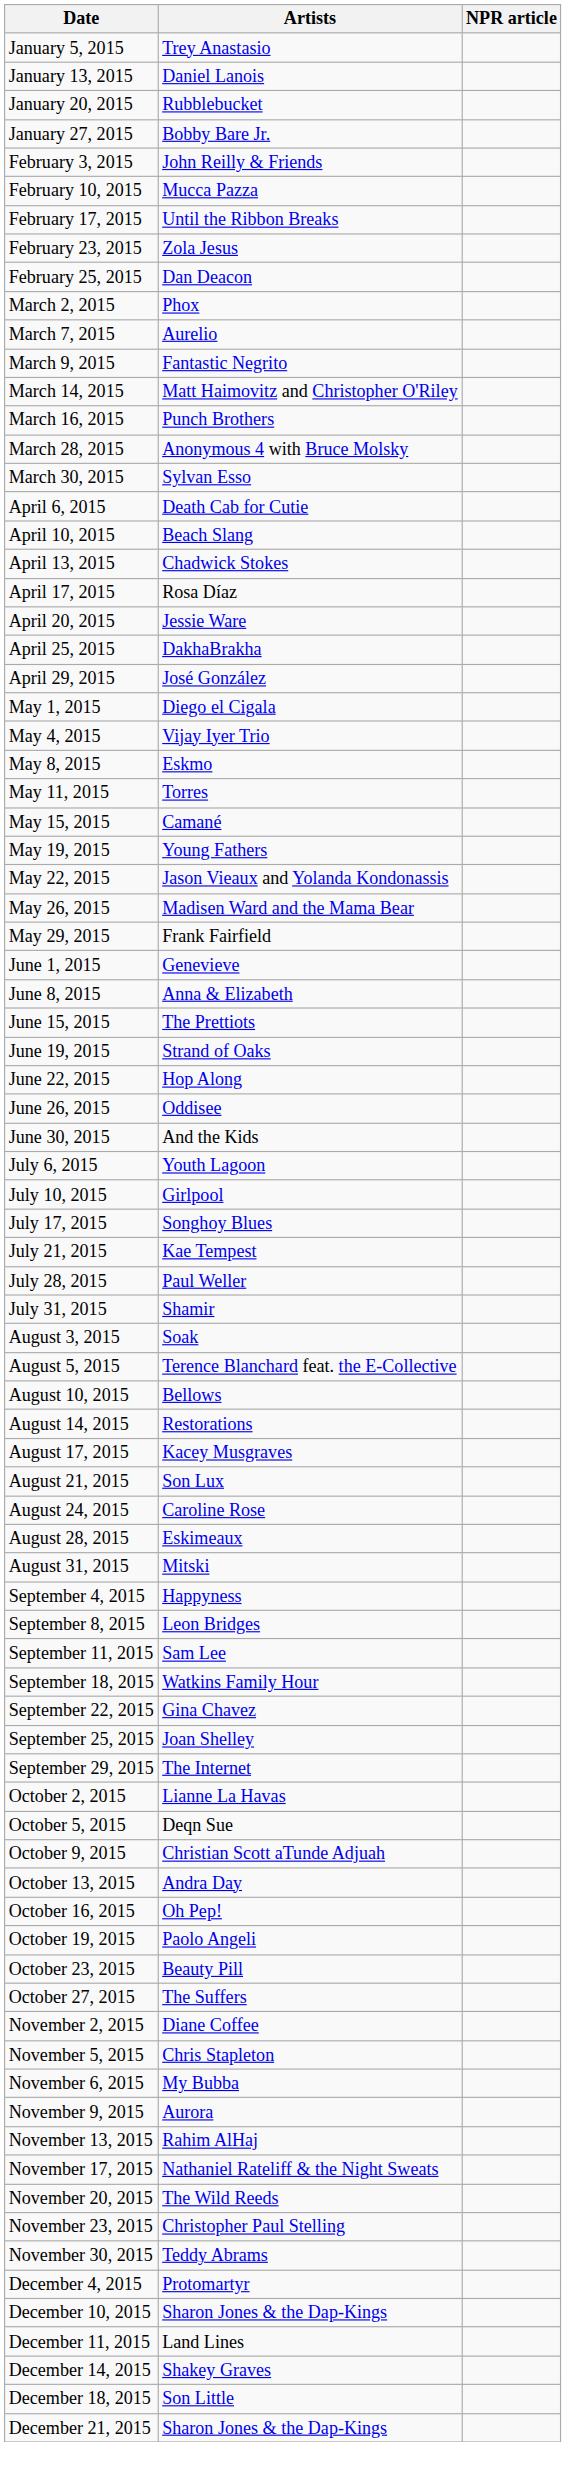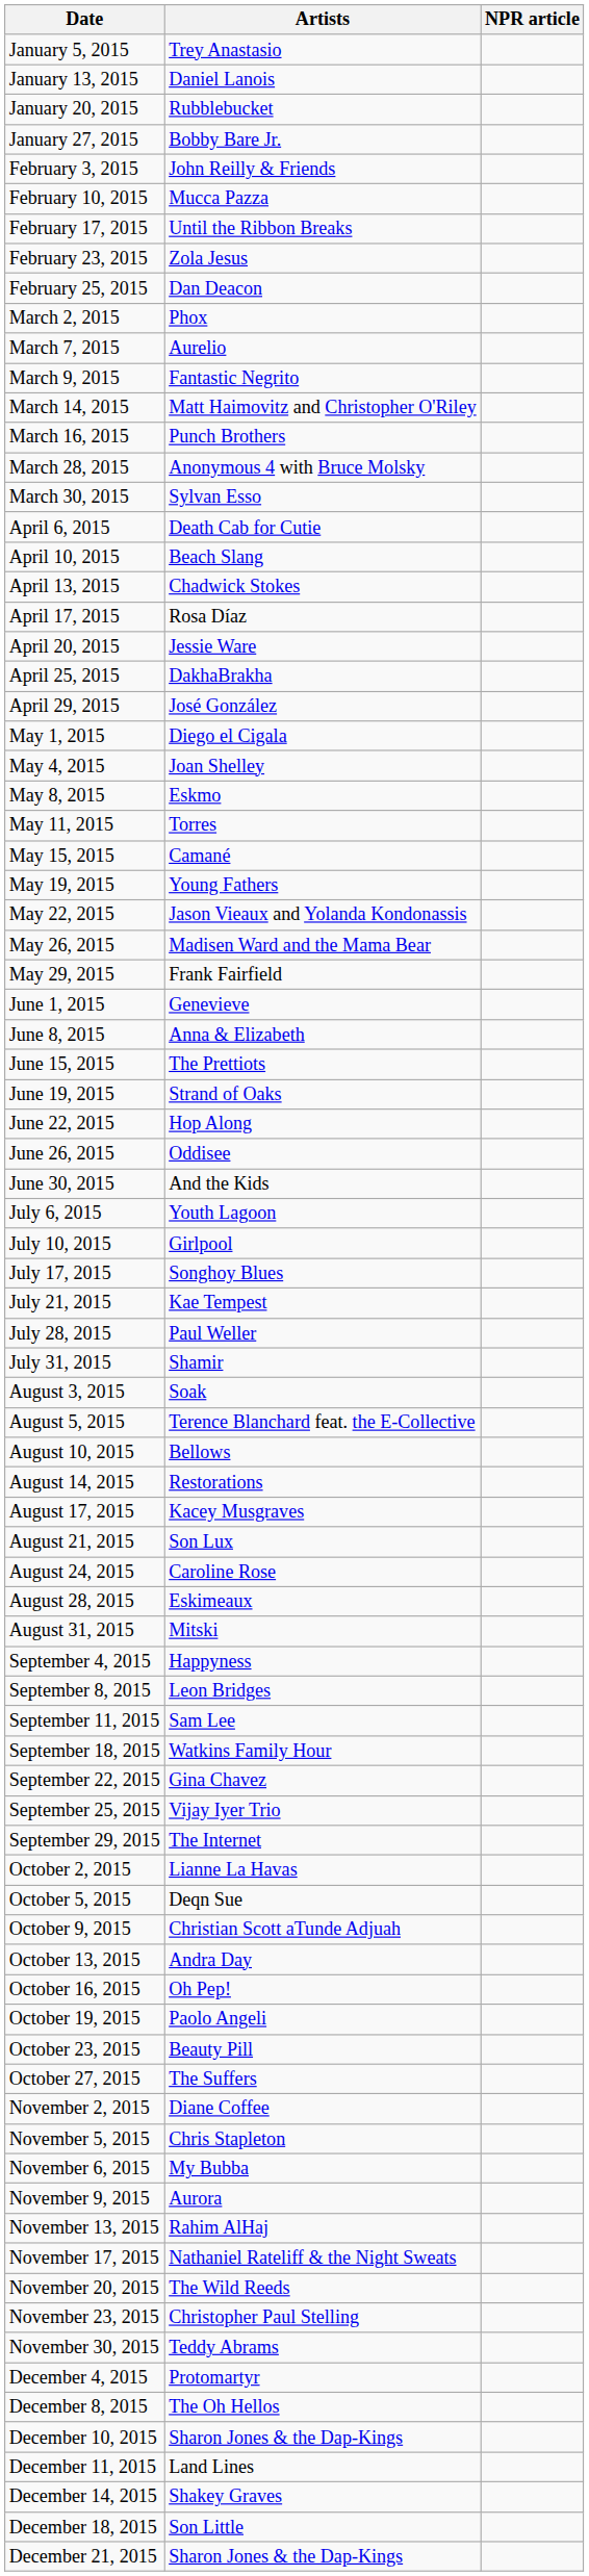May 4, 2015 | Artists: Vijay Iyer Trio -> Joan Shelley
September 25, 2015 | Artists: Joan Shelley -> Vijay Iyer Trio
+ row: December 8, 2015 | The Oh Hellos
